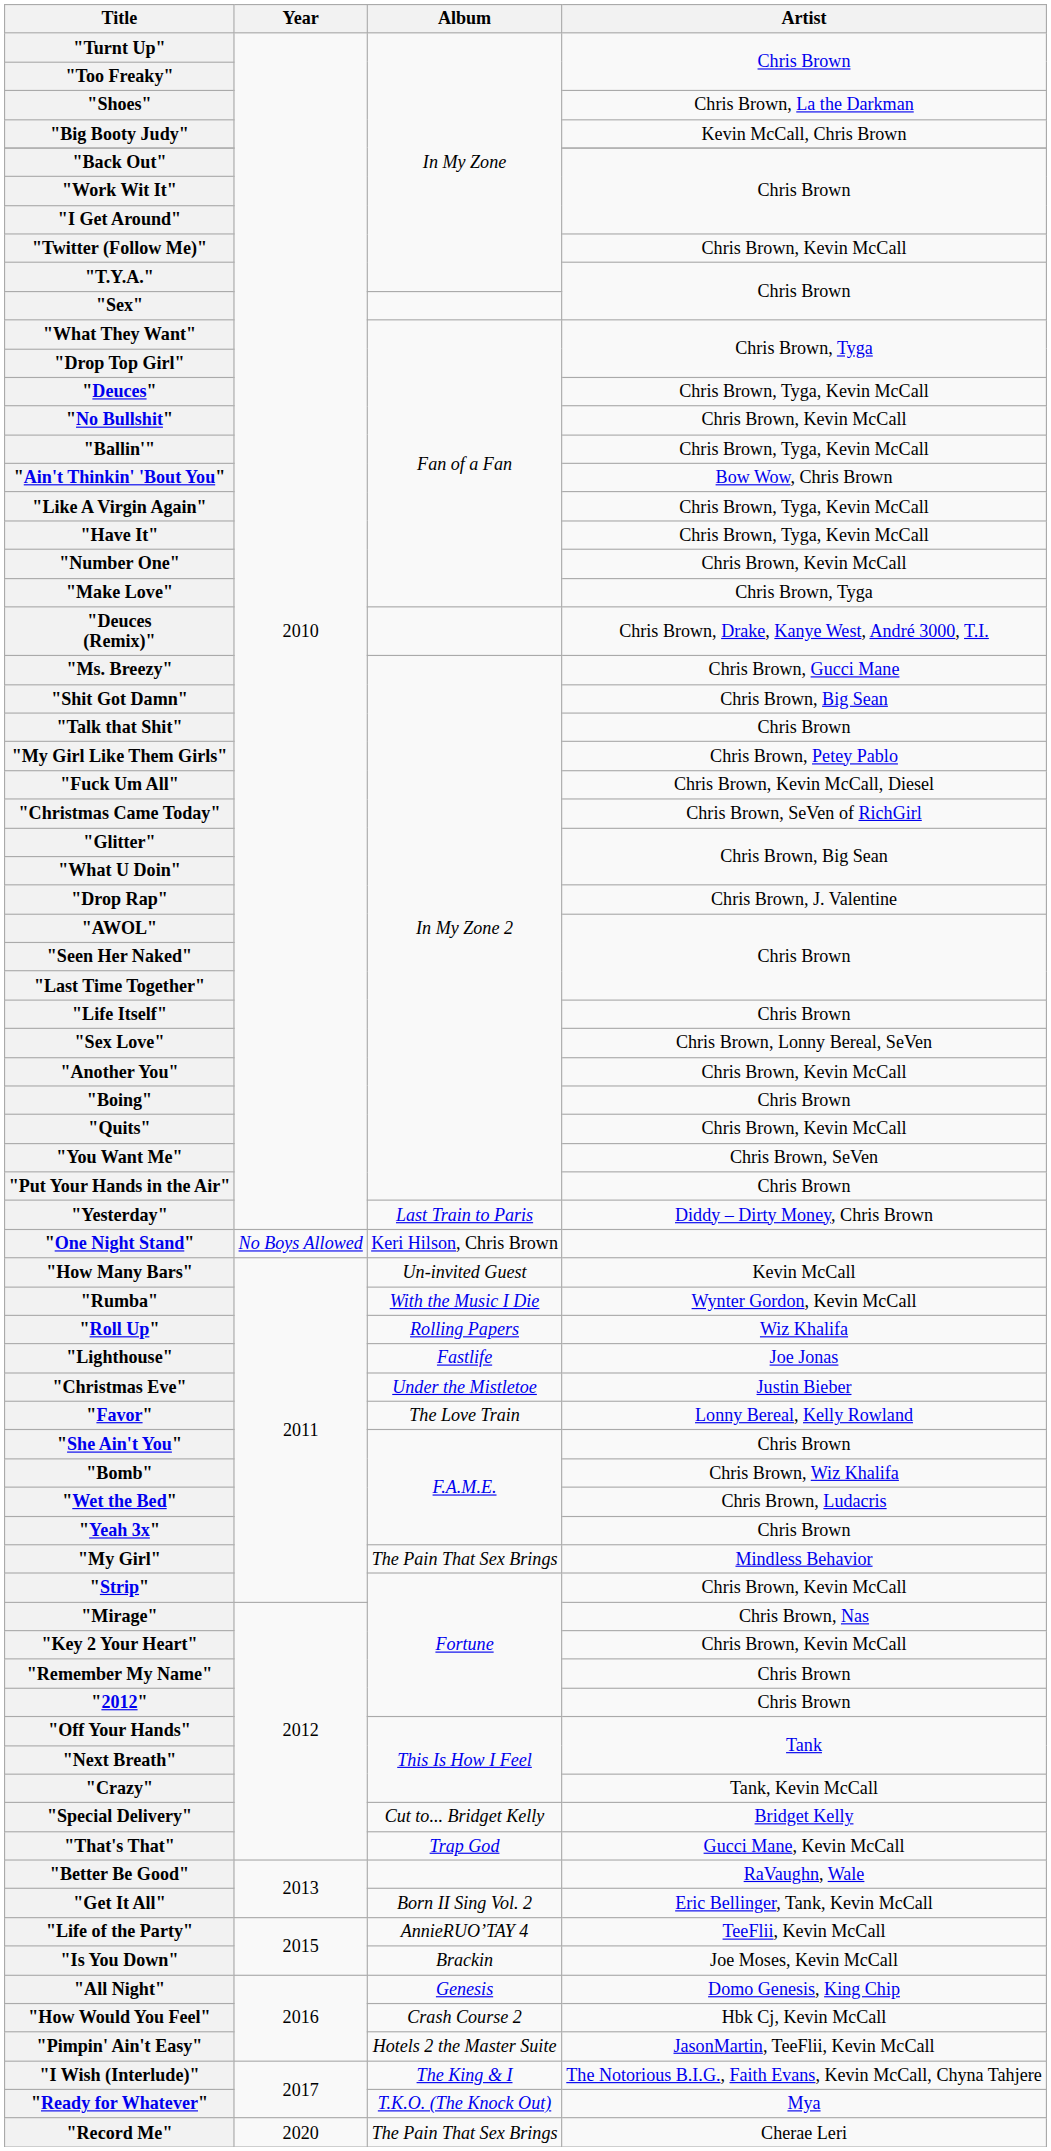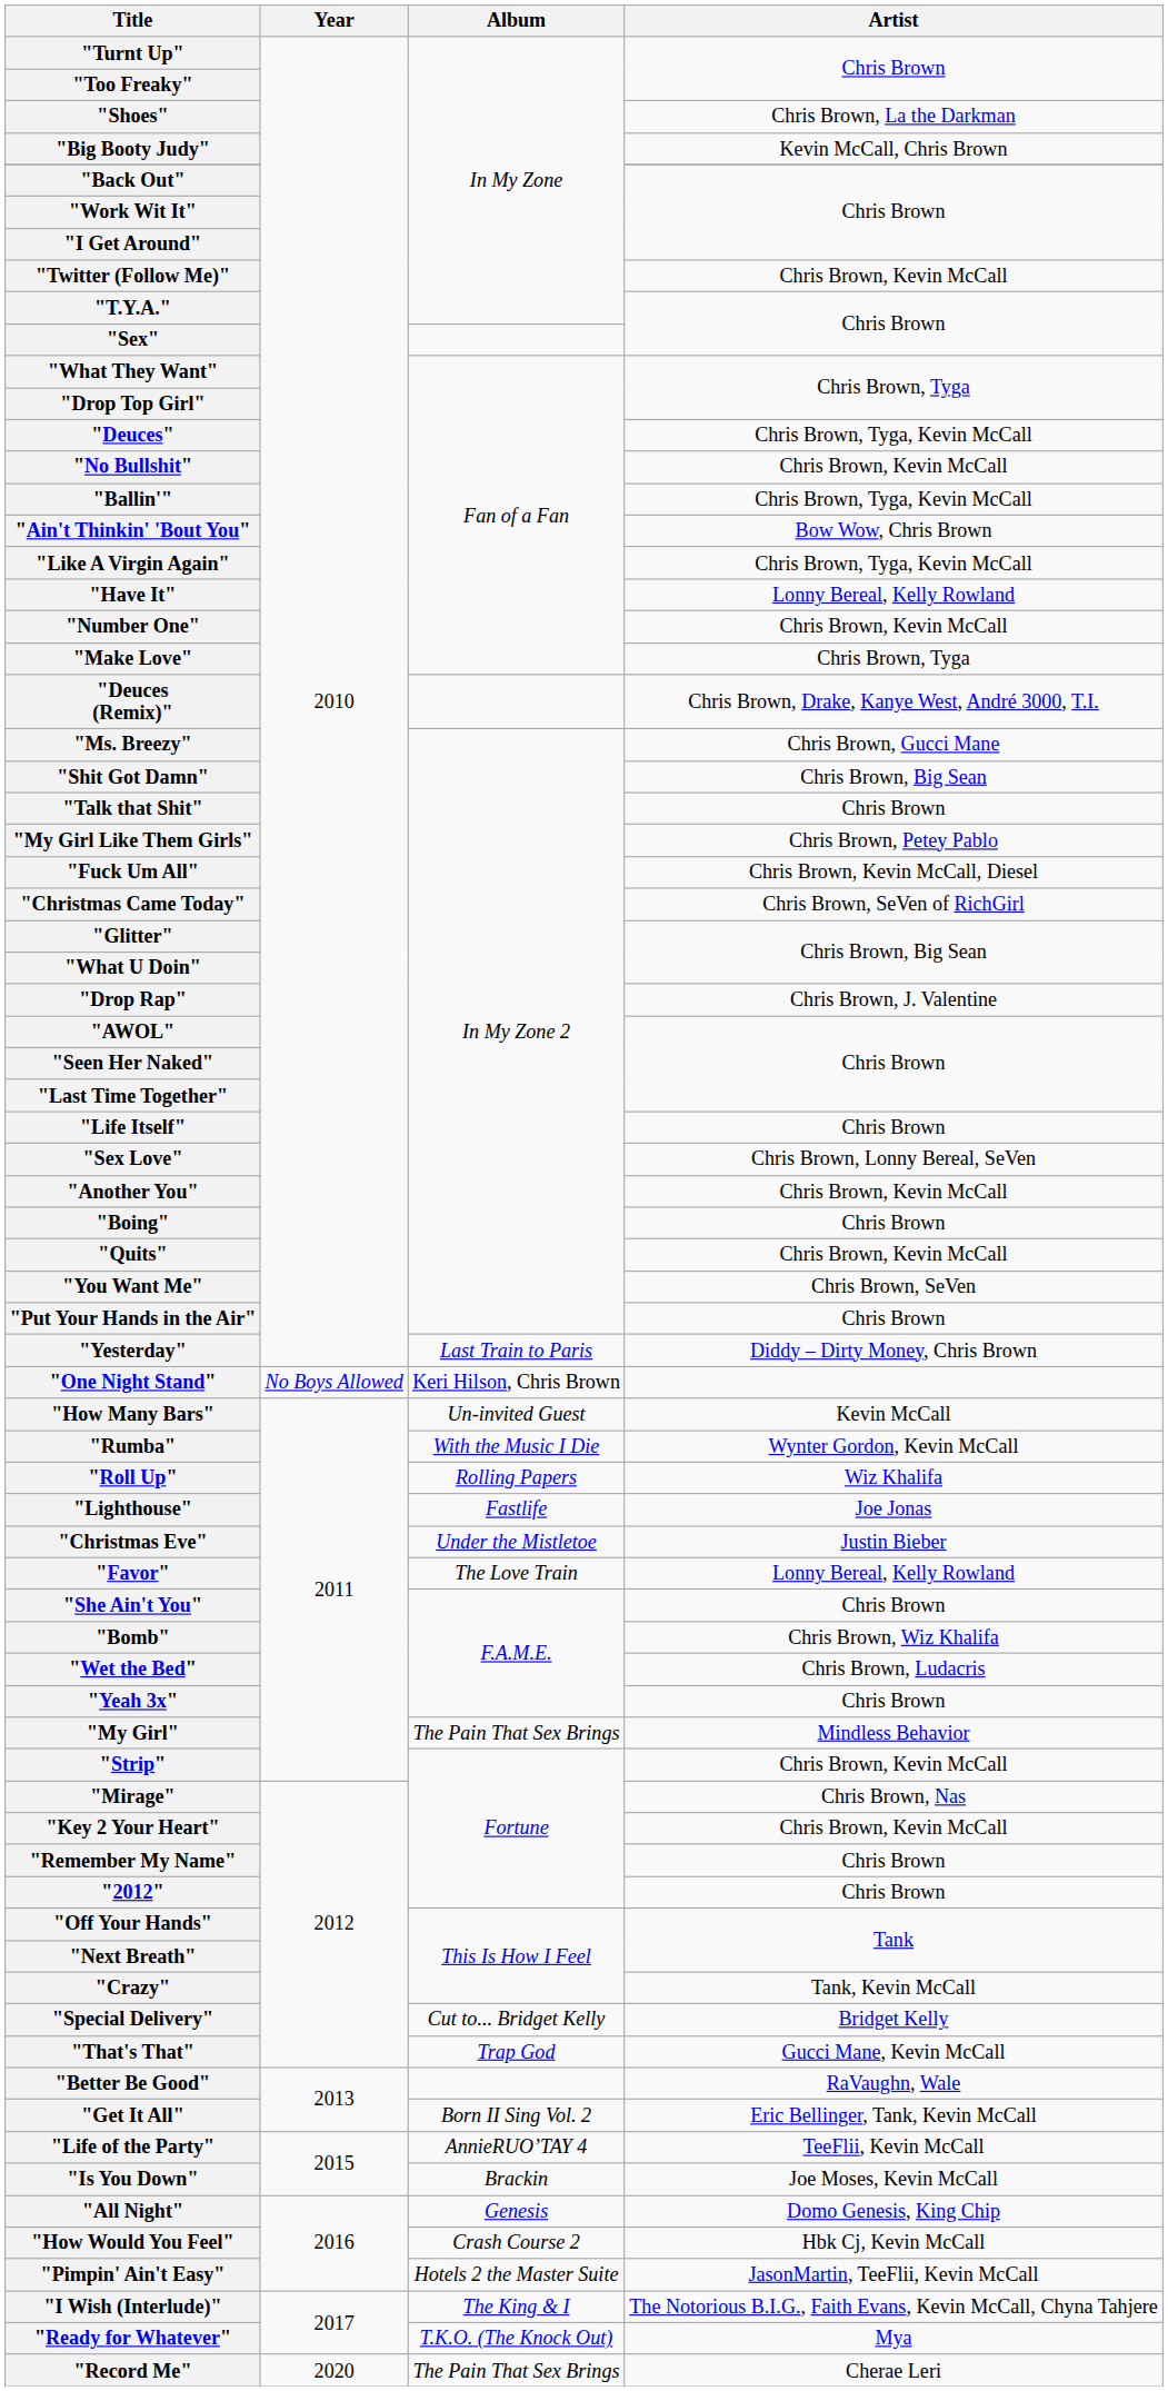"Have It" | Artist: Chris Brown, Tyga, Kevin McCall -> Lonny Bereal, Kelly Rowland
